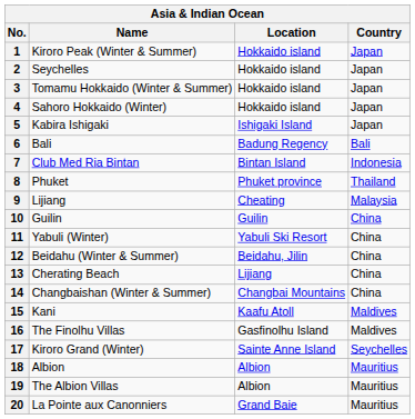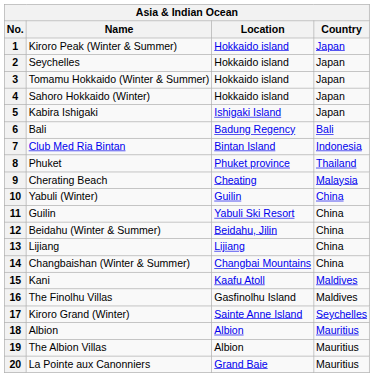9 | Name: Lijiang -> Cherating Beach
10 | Name: Guilin -> Yabuli (Winter)
11 | Name: Yabuli (Winter) -> Guilin
13 | Name: Cherating Beach -> Lijiang
